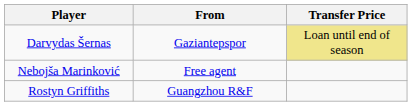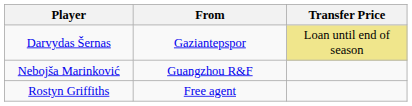Nebojša Marinković | From: Free agent -> Guangzhou R&F
Rostyn Griffiths | From: Guangzhou R&F -> Free agent
